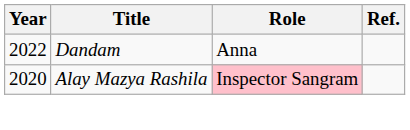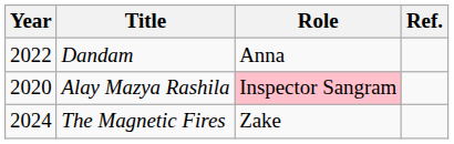+ row: 2024 | The Magnetic Fires | Zake
